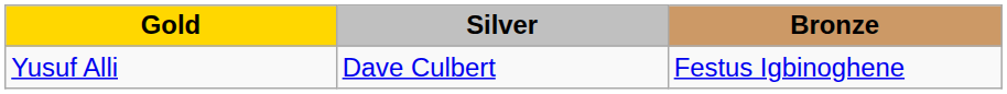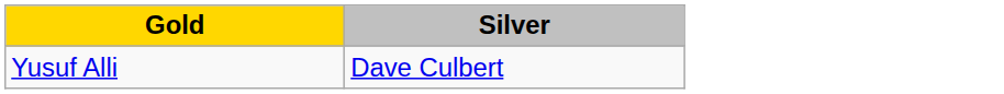- column: Bronze | Festus Igbinoghene
